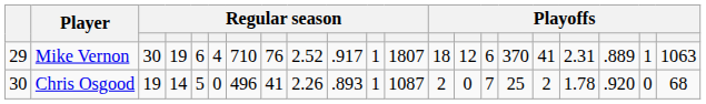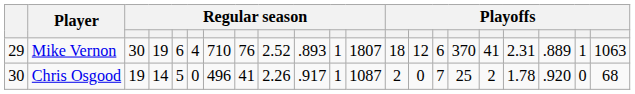Mike Vernon | column 10: .917 -> .893
Chris Osgood | column 10: .893 -> .917
